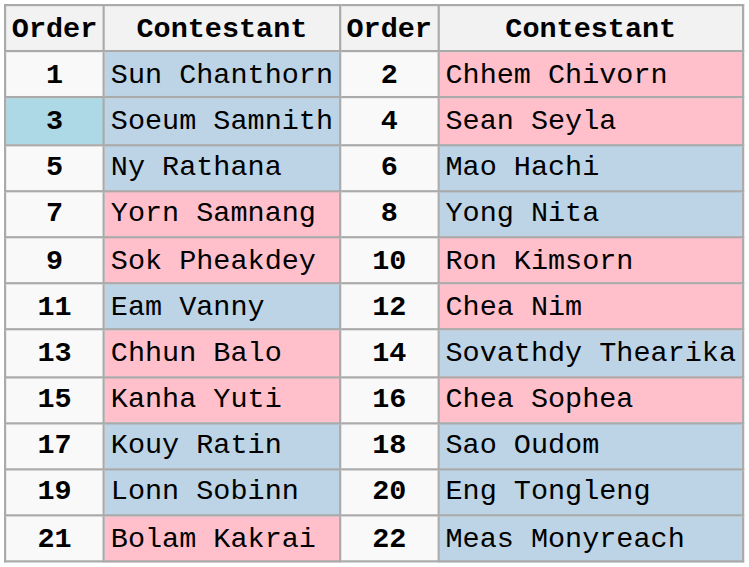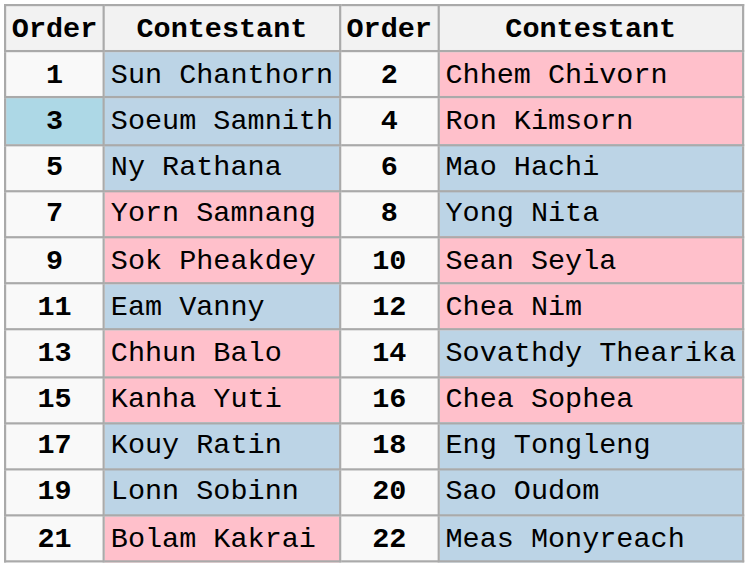Soeum Samnith | column 4: Sean Seyla -> Ron Kimsorn
Sok Pheakdey | column 4: Ron Kimsorn -> Sean Seyla
Kouy Ratin | column 4: Sao Oudom -> Eng Tongleng
Lonn Sobinn | column 4: Eng Tongleng -> Sao Oudom
